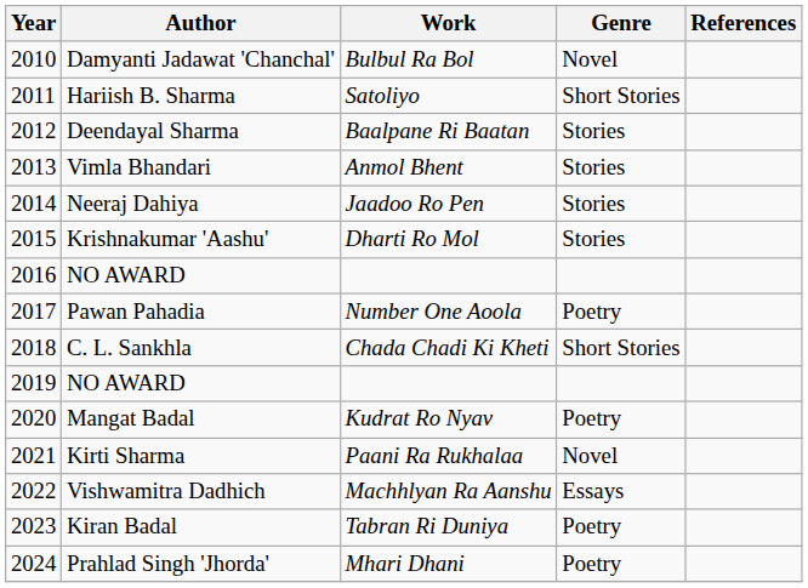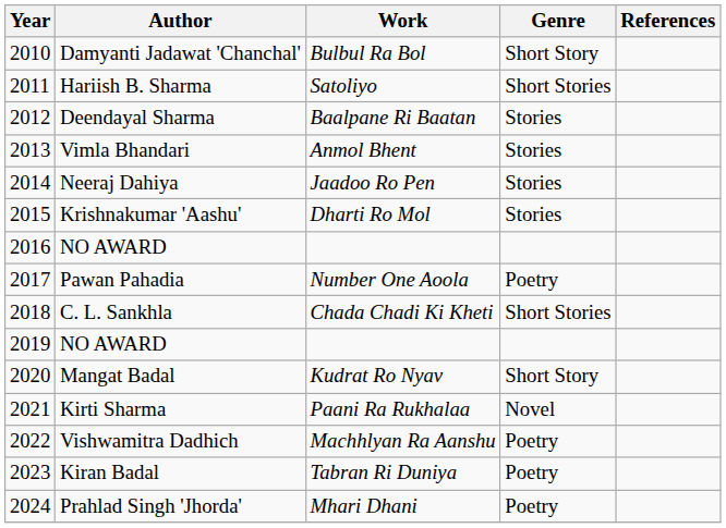Damyanti Jadawat 'Chanchal' | Genre: Novel -> Short Story
Mangat Badal | Genre: Poetry -> Short Story
Vishwamitra Dadhich | Genre: Essays -> Poetry
